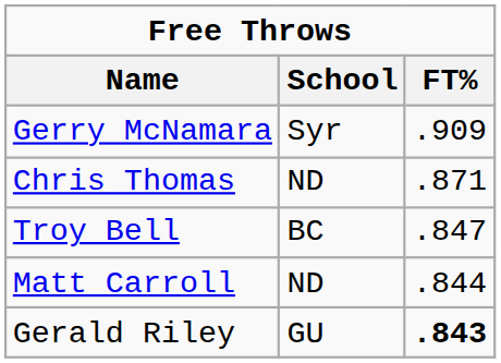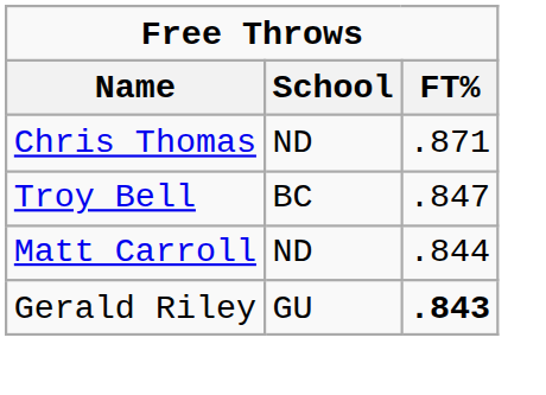- row: Gerry McNamara | Syr | .909
